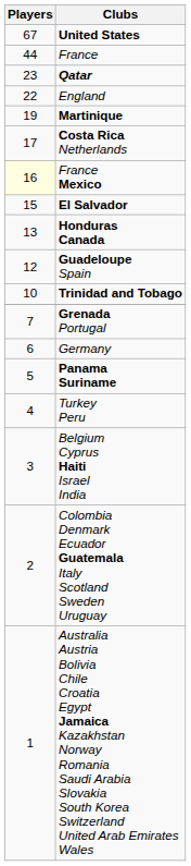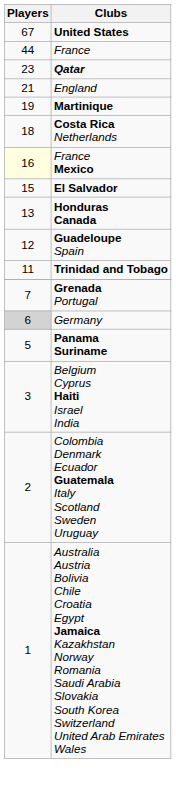England | Players: 22 -> 21
Costa Rica Netherlands | Players: 17 -> 18
Trinidad and Tobago | Players: 10 -> 11
Germany | Players: no background -> lightgrey background
- row: 4 | Turkey Peru
